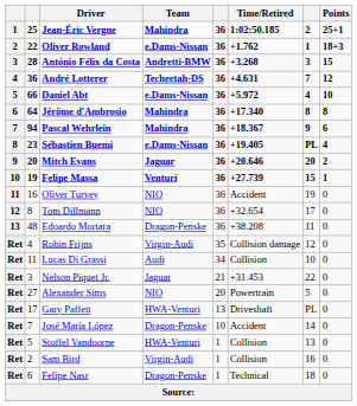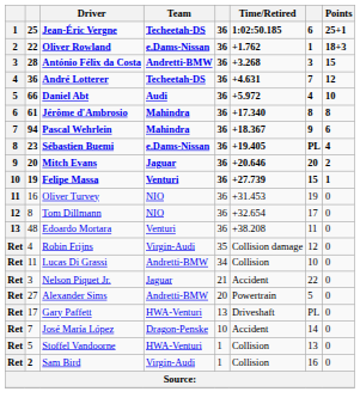Jean-Éric Vergne | Team: Mahindra -> Techeetah-DS
Jean-Éric Vergne | column 7: 2 -> 6
Daniel Abt | Team: e.Dams-Nissan -> Audi
Jérôme d'Ambrosio | column 2: 64 -> 61
Oliver Turvey | Time/Retired: Accident -> +31.453
Edoardo Mortara | Team: Dragon-Penske -> Venturi
Lucas Di Grassi | Team: Audi -> Andretti-BMW
Nelson Piquet Jr. | Time/Retired: +31.453 -> Accident
Alexander Sims | Team: NIO -> Andretti-BMW
Sam Bird | column 2: normal -> bold
- row: Ret | 6 | Felipe Nasr | Dragon-Penske | 1 | Technical | 18 | 0
